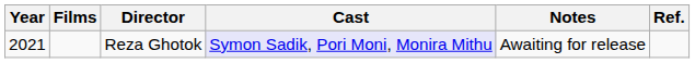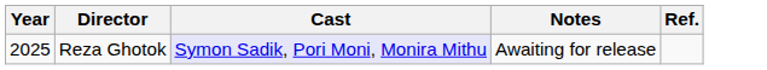- column: Films
Reza Ghotok | Year: 2021 -> 2025
